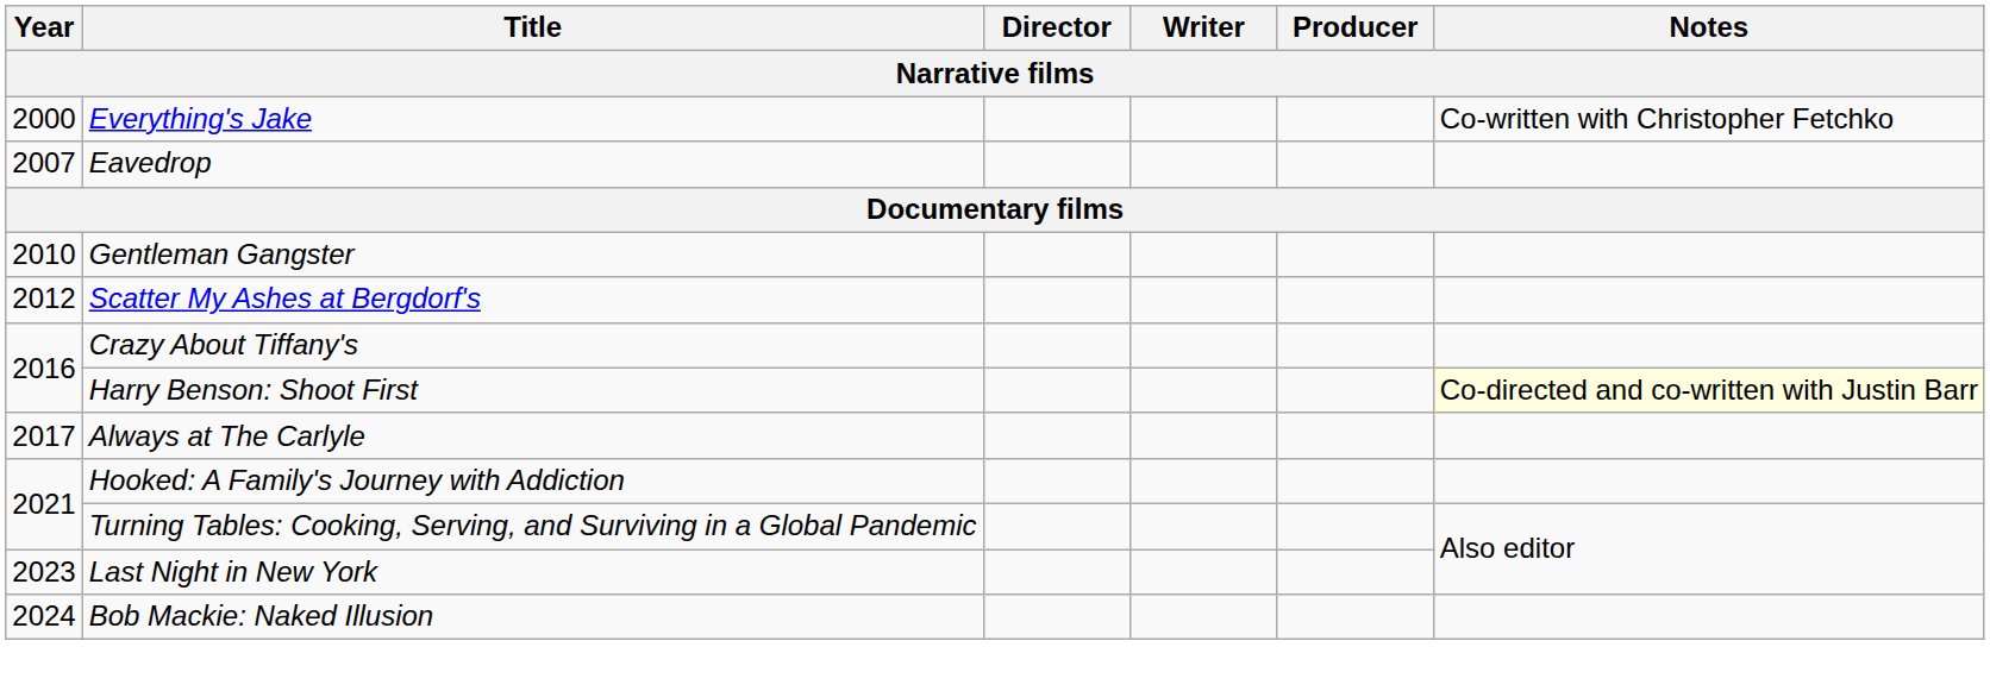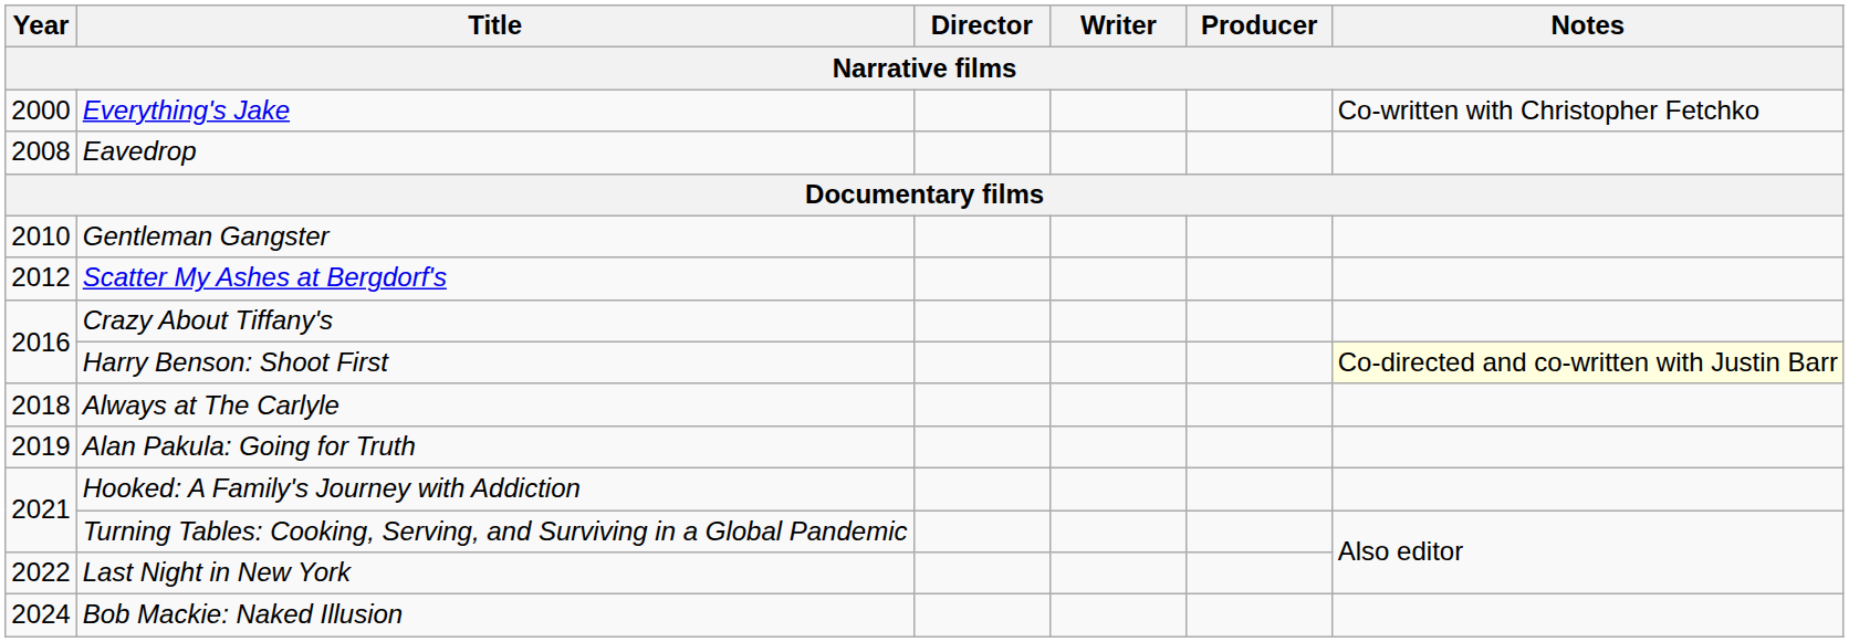Eavedrop | Year: 2007 -> 2008
Always at The Carlyle | Year: 2017 -> 2018
+ row: 2019 | Alan Pakula: Going for Truth
Last Night in New York | Year: 2023 -> 2022
